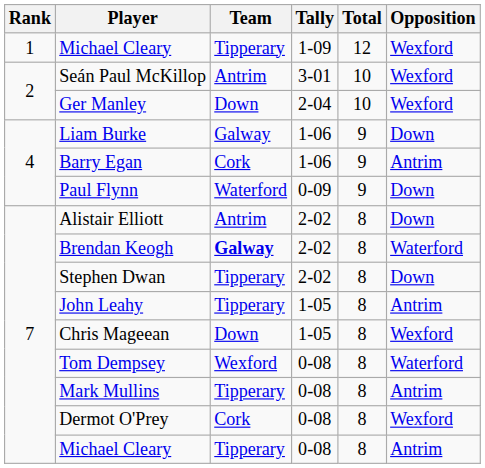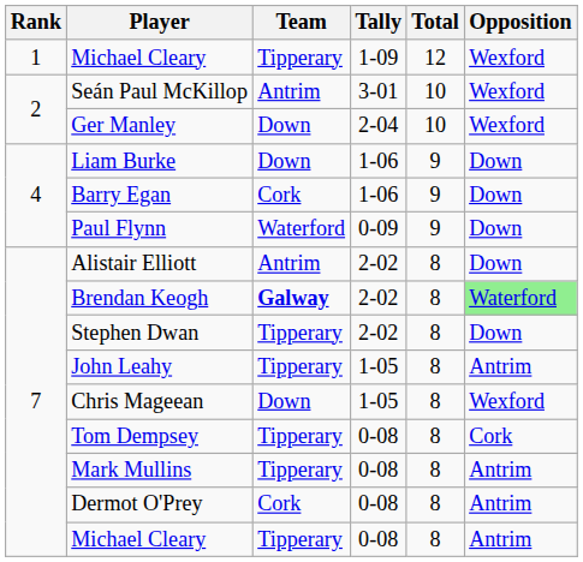Liam Burke | Team: Galway -> Down
Barry Egan | Opposition: Antrim -> Down
Brendan Keogh | Opposition: no background -> lightgreen background
Tom Dempsey | Team: Wexford -> Tipperary
Tom Dempsey | Opposition: Waterford -> Cork
Dermot O'Prey | Opposition: Wexford -> Antrim
